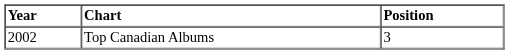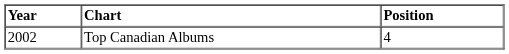Top Canadian Albums | Position: 3 -> 4
